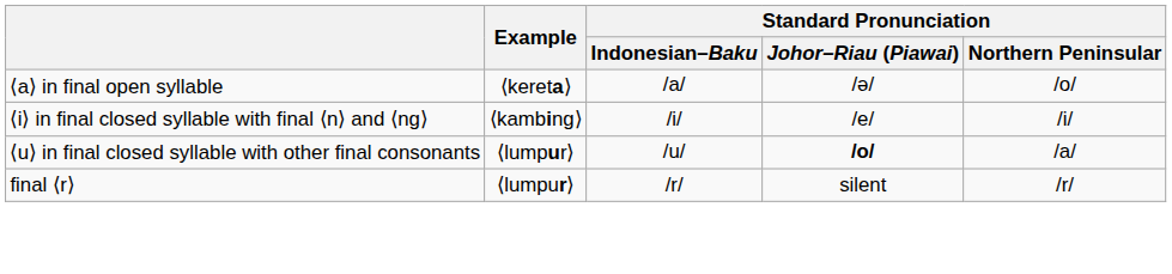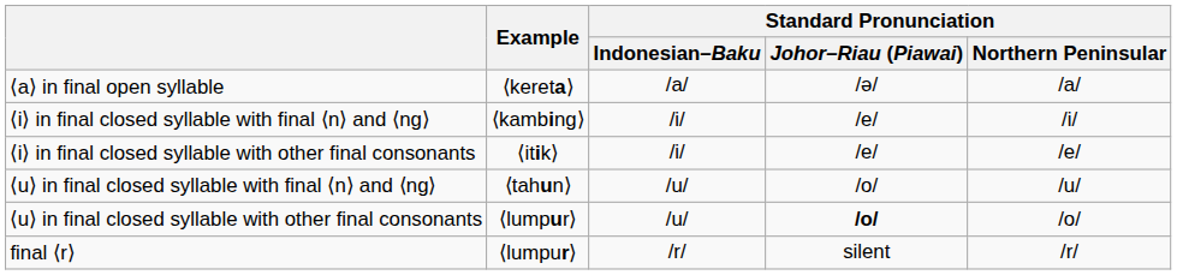⟨a⟩ in final open syllable | Standard Pronunciation / Northern Peninsular: /o/ -> /a/
+ row: ⟨i⟩ in final closed syllable with other final consonants | ⟨itik⟩ | /i/ | /e/ | /e/
+ row: ⟨u⟩ in final closed syllable with final ⟨n⟩ and ⟨ng⟩ | ⟨tahun⟩ | /u/ | /o/ | /u/
⟨u⟩ in final closed syllable with other final consonants | Standard Pronunciation / Northern Peninsular: /a/ -> /o/
